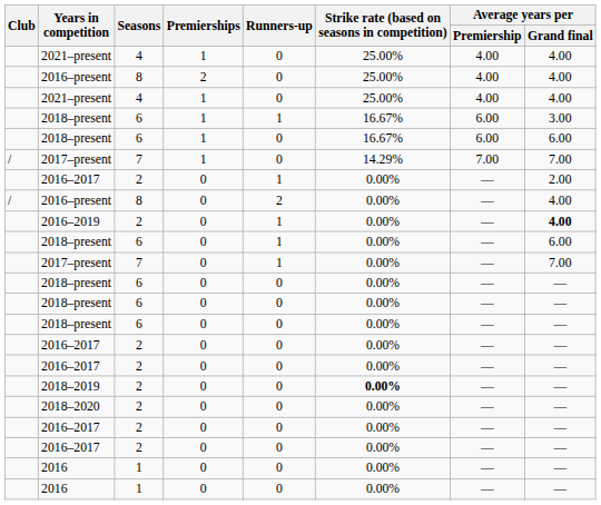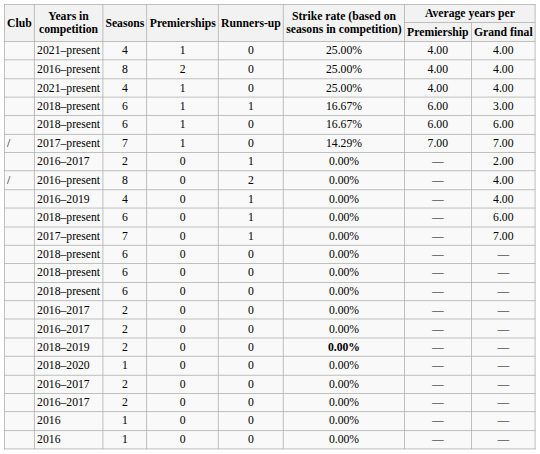2016–2019 | Seasons: 2 -> 4
2016–2019 | Average years per / Grand final: bold -> normal
2018–2020 | Seasons: 2 -> 1
